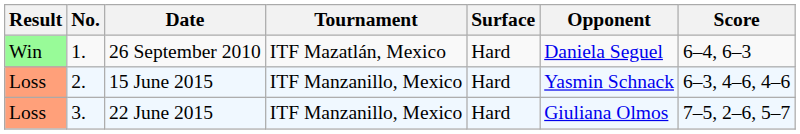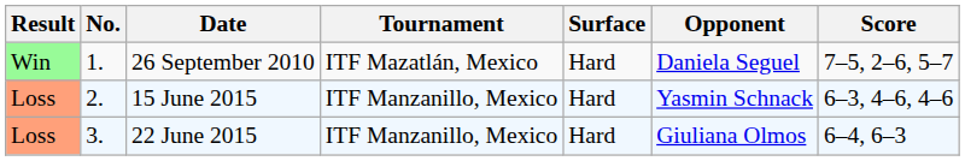26 September 2010 | Score: 6–4, 6–3 -> 7–5, 2–6, 5–7
22 June 2015 | Score: 7–5, 2–6, 5–7 -> 6–4, 6–3
